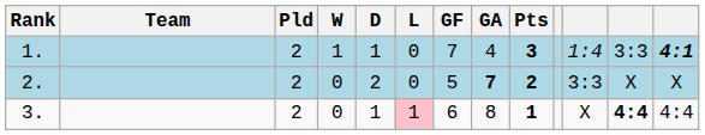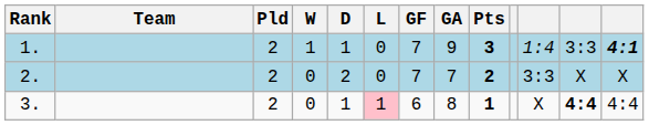1. | GA: 4 -> 9
2. | GF: 5 -> 7
2. | GA: bold -> normal
